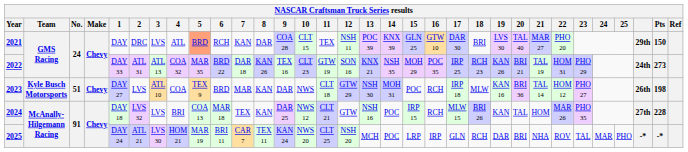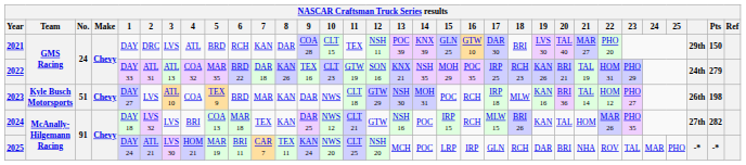2021 | 5: lightsalmon background -> no background
2022 | Pts: 273 -> 279
2024 | Pts: 228 -> 282
